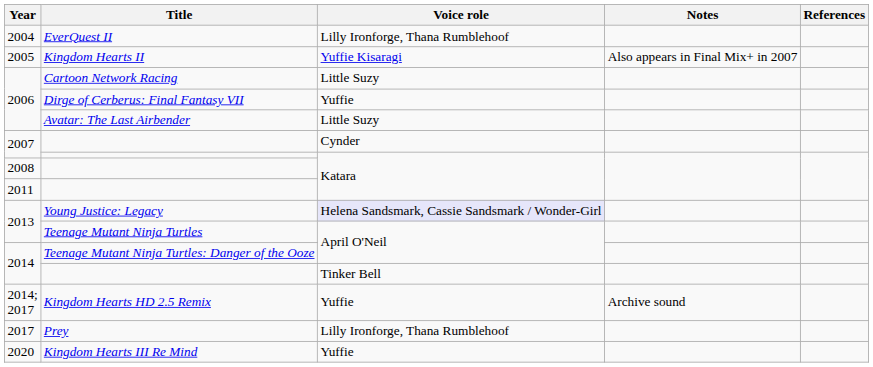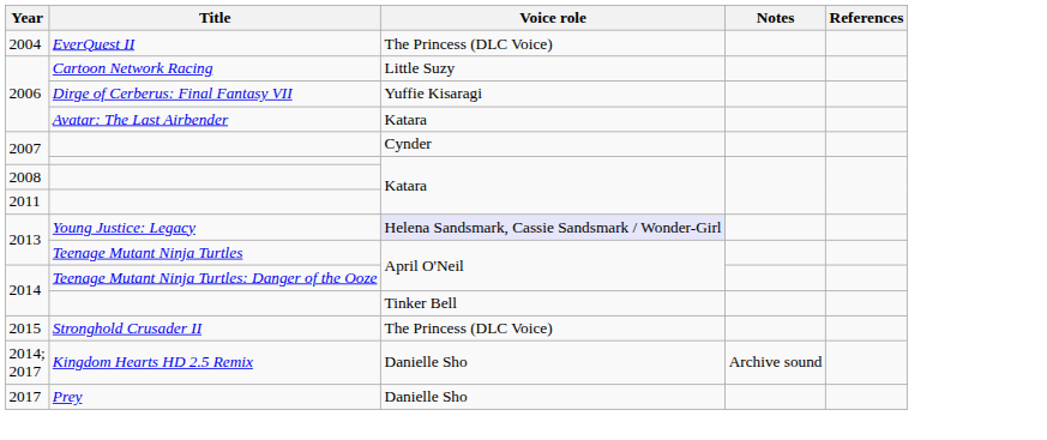EverQuest II | Voice role: Lilly Ironforge, Thana Rumblehoof -> The Princess (DLC Voice)
- row: 2005 | Kingdom Hearts II | Yuffie Kisaragi | Also appears in Final Mix+ in 2007
Dirge of Cerberus: Final Fantasy VII | Voice role: Yuffie -> Yuffie Kisaragi
Avatar: The Last Airbender | Voice role: Little Suzy -> Katara
+ row: 2015 | Stronghold Crusader II | The Princess (DLC Voice)
Kingdom Hearts HD 2.5 Remix | Voice role: Yuffie -> Danielle Sho
Prey | Voice role: Lilly Ironforge, Thana Rumblehoof -> Danielle Sho
- row: 2020 | Kingdom Hearts III Re Mind | Yuffie
